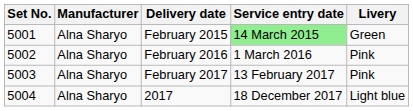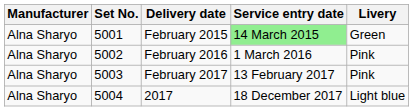columns swapped: Set No. <-> Manufacturer
